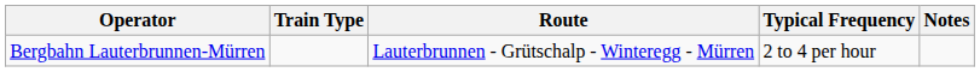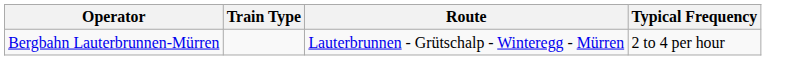- column: Notes
